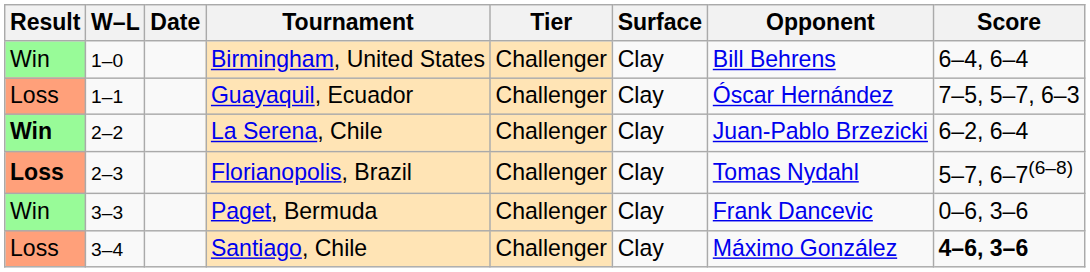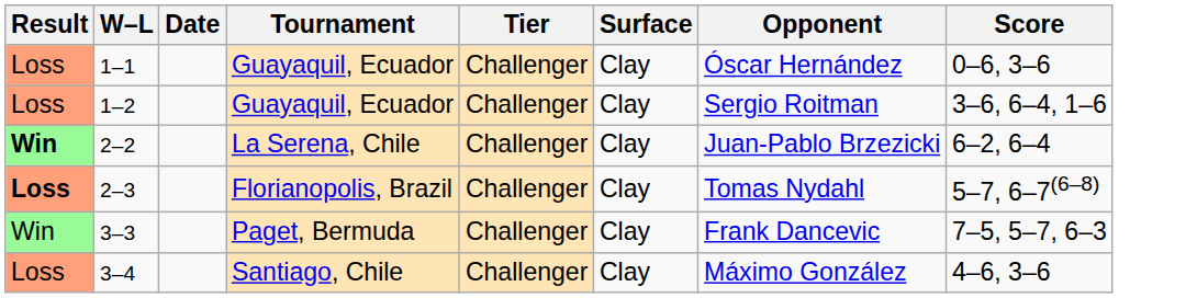- row: Win | 1–0 | Birmingham, United States | Challenger | Clay | Bill Behrens | 6–4, 6–4
1–1 | Score: 7–5, 5–7, 6–3 -> 0–6, 3–6
+ row: Loss | 1–2 | Guayaquil, Ecuador | Challenger | Clay | Sergio Roitman | 3–6, 6–4, 1–6
3–3 | Score: 0–6, 3–6 -> 7–5, 5–7, 6–3
3–4 | Score: bold -> normal
